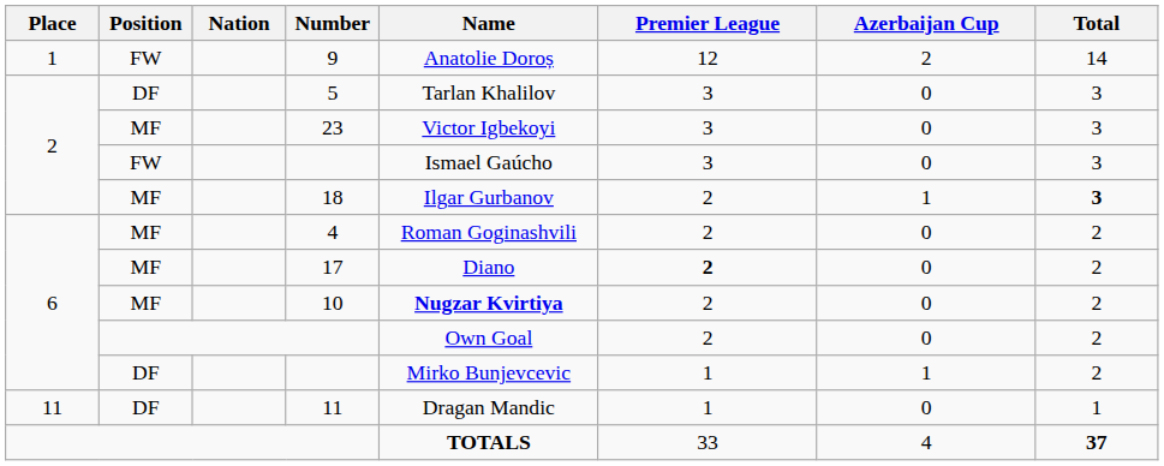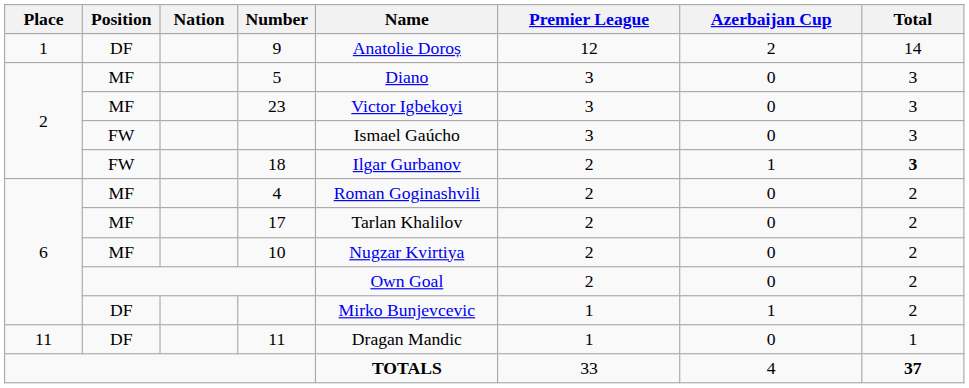9 | Position: FW -> DF
5 | Position: DF -> MF
5 | Name: Tarlan Khalilov -> Diano
18 | Position: MF -> FW
17 | Name: Diano -> Tarlan Khalilov
17 | Premier League: bold -> normal
10 | Name: bold -> normal
